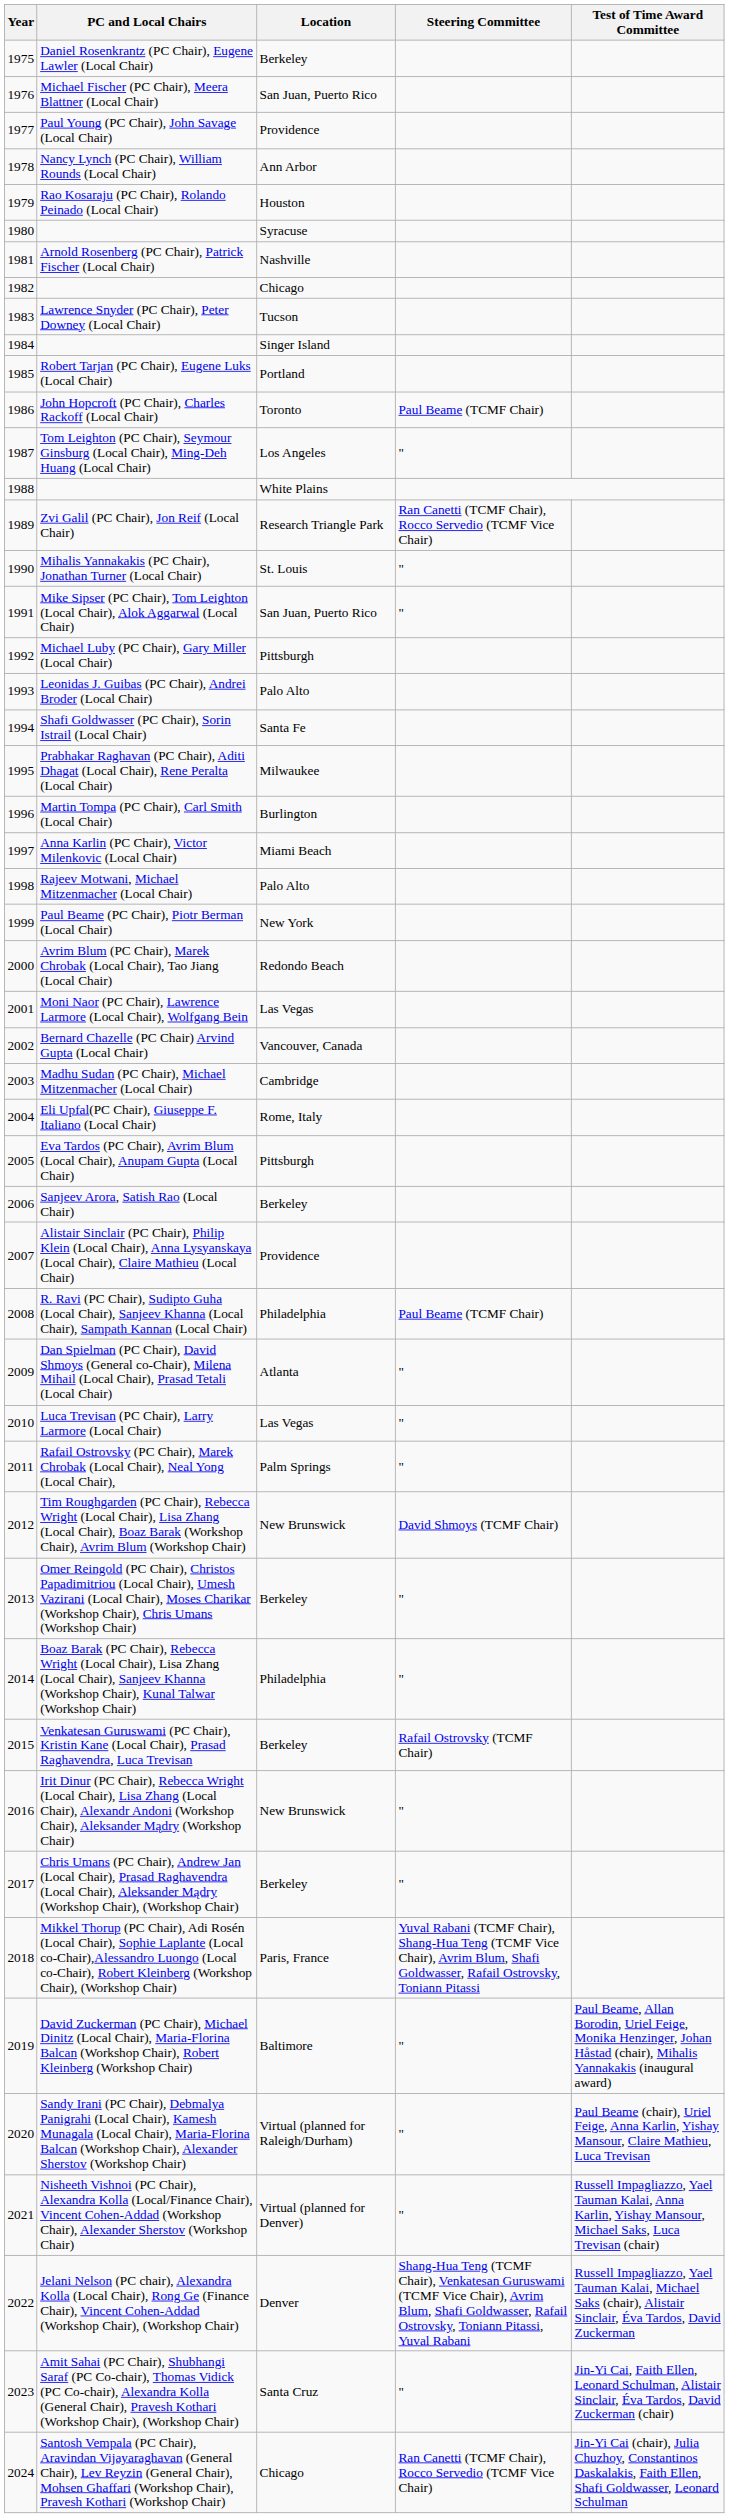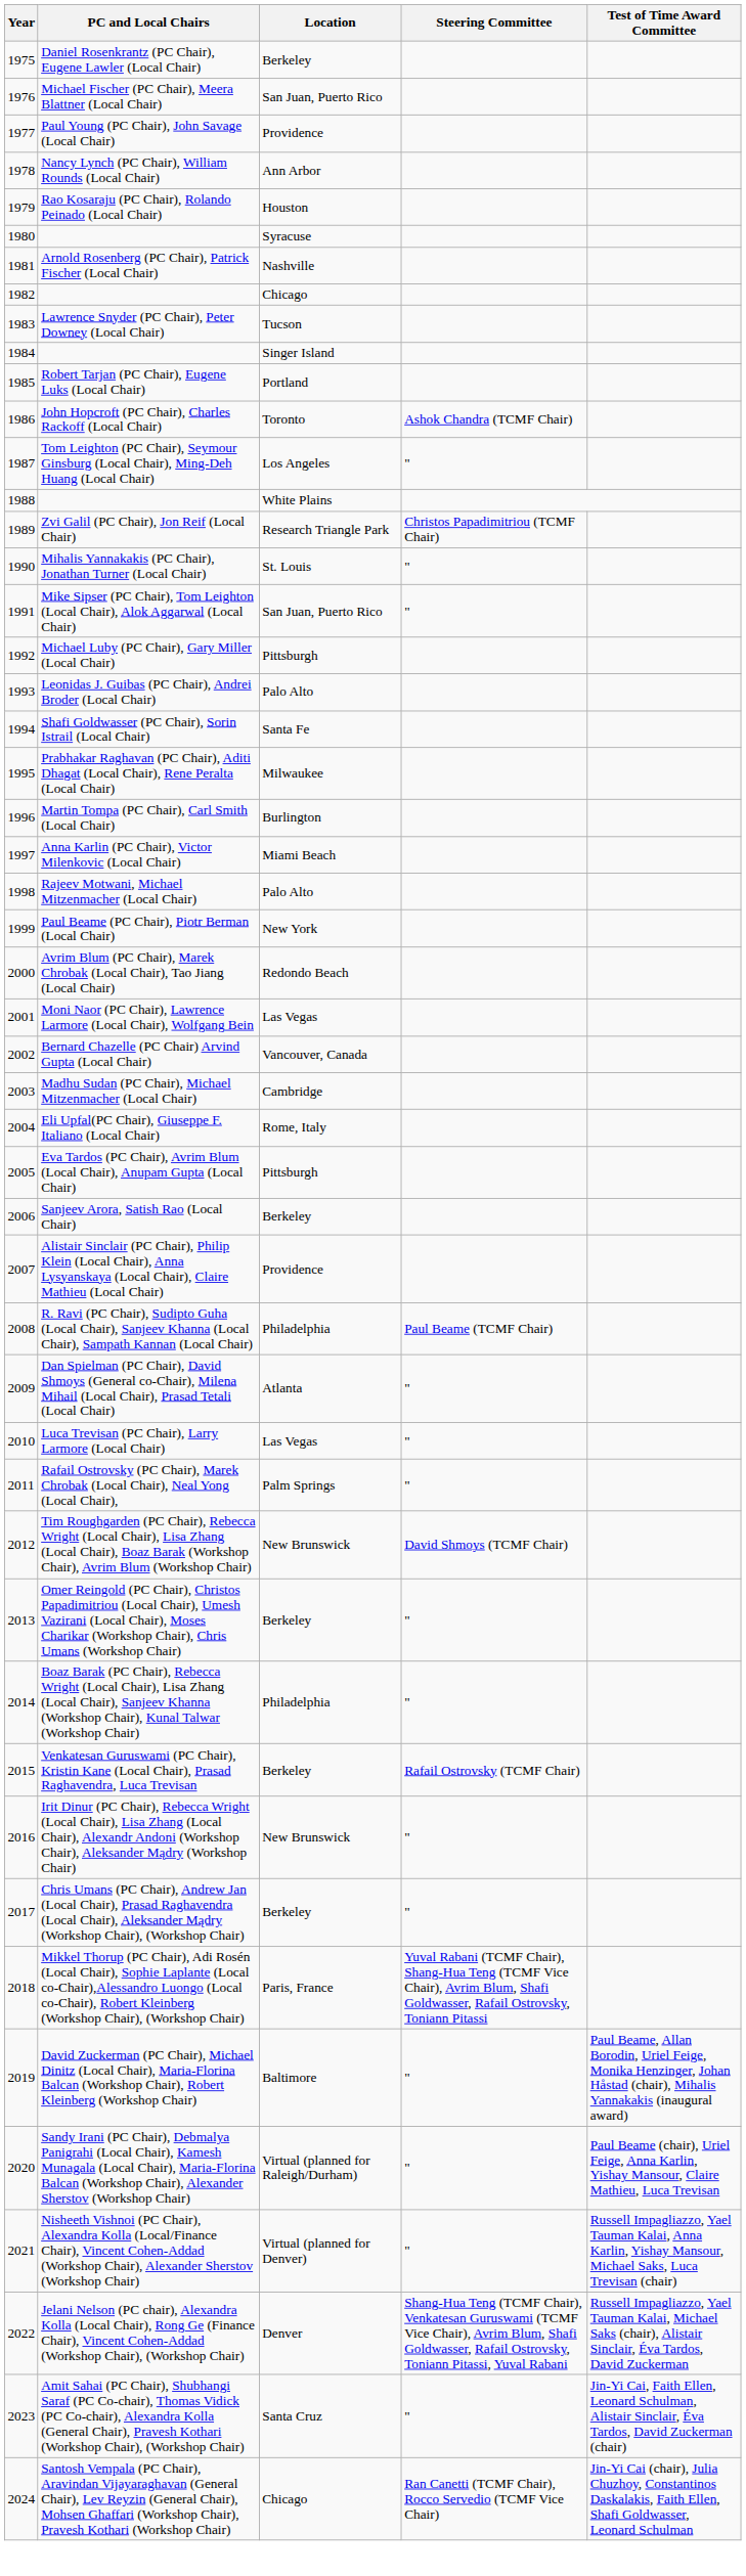John Hopcroft (PC Chair), Charles Rackoff (Local Chair) | Steering Committee: Paul Beame (TCMF Chair) -> Ashok Chandra (TCMF Chair)
Zvi Galil (PC Chair), Jon Reif (Local Chair) | Steering Committee: Ran Canetti (TCMF Chair), Rocco Servedio (TCMF Vice Chair) -> Christos Papadimitriou (TCMF Chair)
